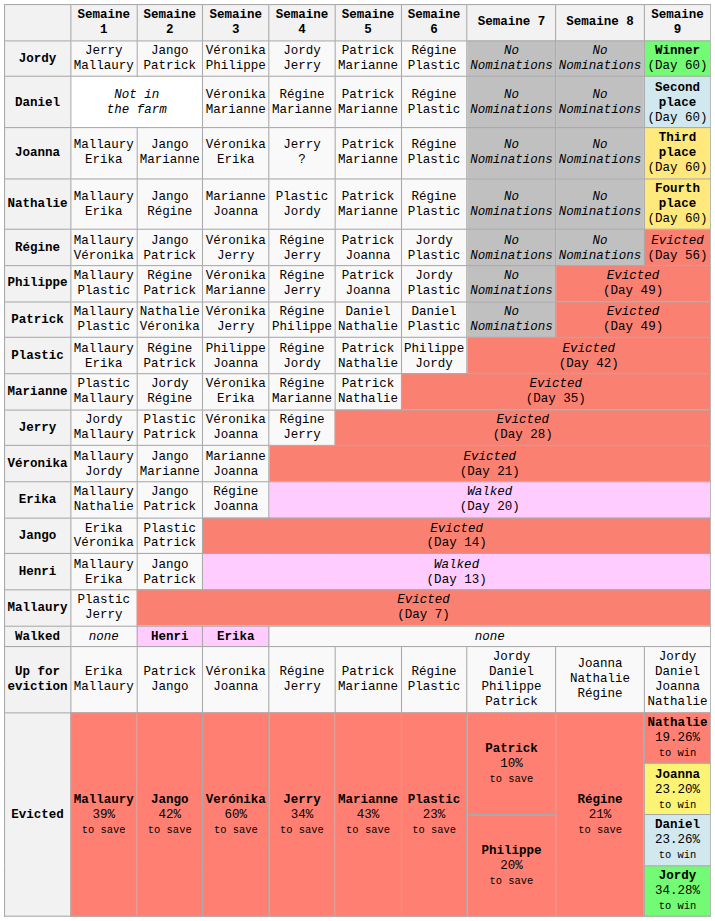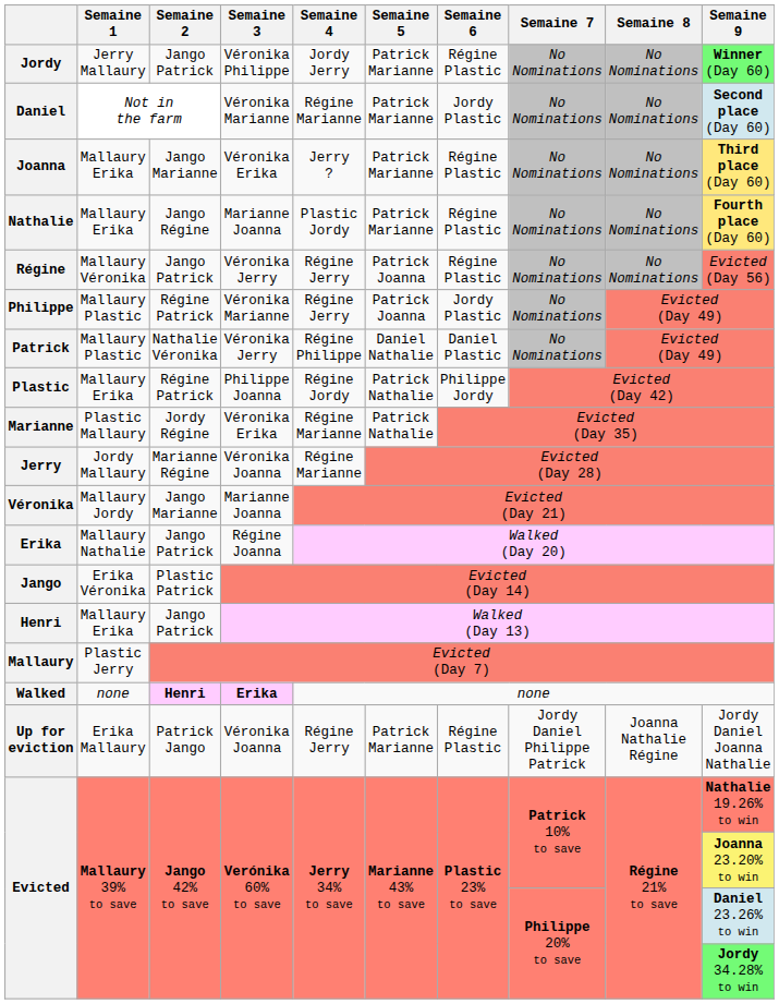Daniel | Semaine 6: Régine Plastic -> Jordy Plastic
Régine | Semaine 6: Jordy Plastic -> Régine Plastic
Jerry | Semaine 2: Plastic Patrick -> Marianne Régine
Jerry | Semaine 4: Régine Jerry -> Régine Marianne
